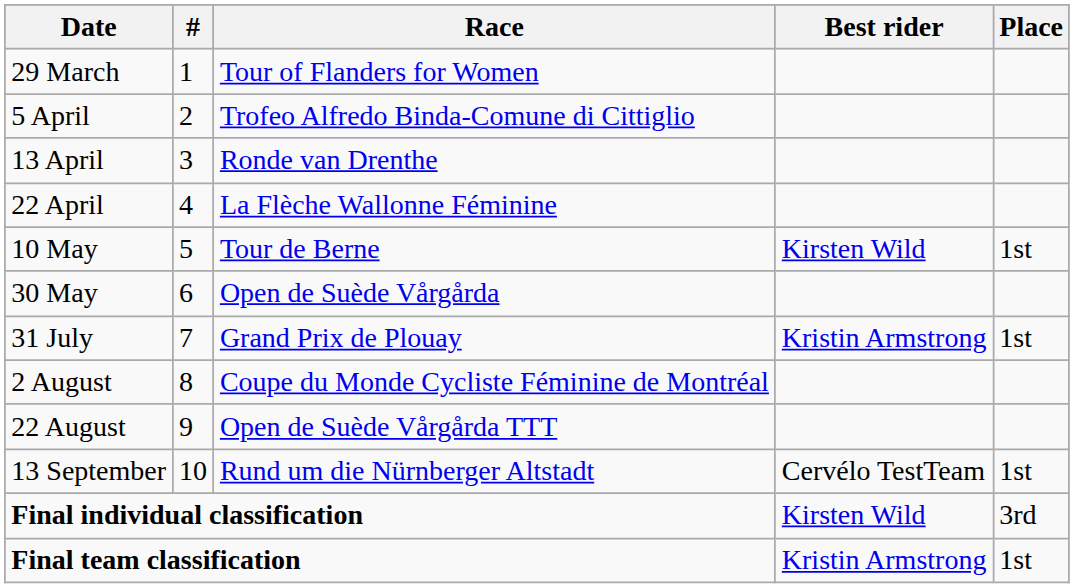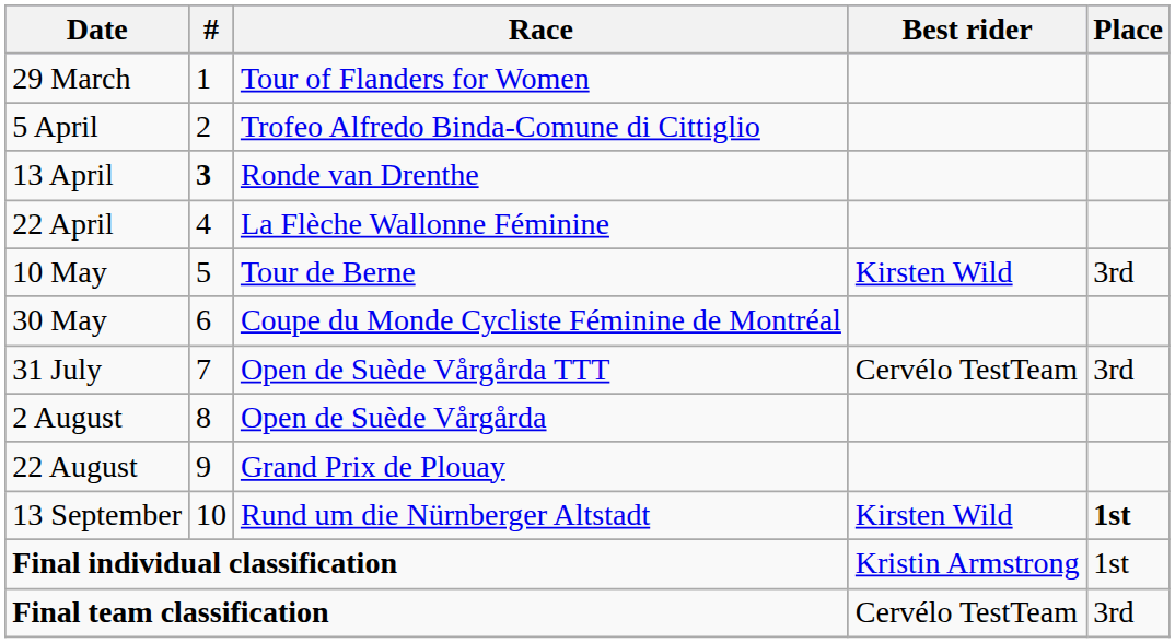13 April | #: normal -> bold
10 May | Place: 1st -> 3rd
30 May | Race: Open de Suède Vårgårda -> Coupe du Monde Cycliste Féminine de Montréal
31 July | Race: Grand Prix de Plouay -> Open de Suède Vårgårda TTT
31 July | Best rider: Kristin Armstrong -> Cervélo TestTeam
31 July | Place: 1st -> 3rd
2 August | Race: Coupe du Monde Cycliste Féminine de Montréal -> Open de Suède Vårgårda
22 August | Race: Open de Suède Vårgårda TTT -> Grand Prix de Plouay
13 September | Best rider: Cervélo TestTeam -> Kirsten Wild
13 September | Place: normal -> bold
Final individual classification | Best rider: Kirsten Wild -> Kristin Armstrong
Final individual classification | Place: 3rd -> 1st
Final team classification | Best rider: Kristin Armstrong -> Cervélo TestTeam
Final team classification | Place: 1st -> 3rd
